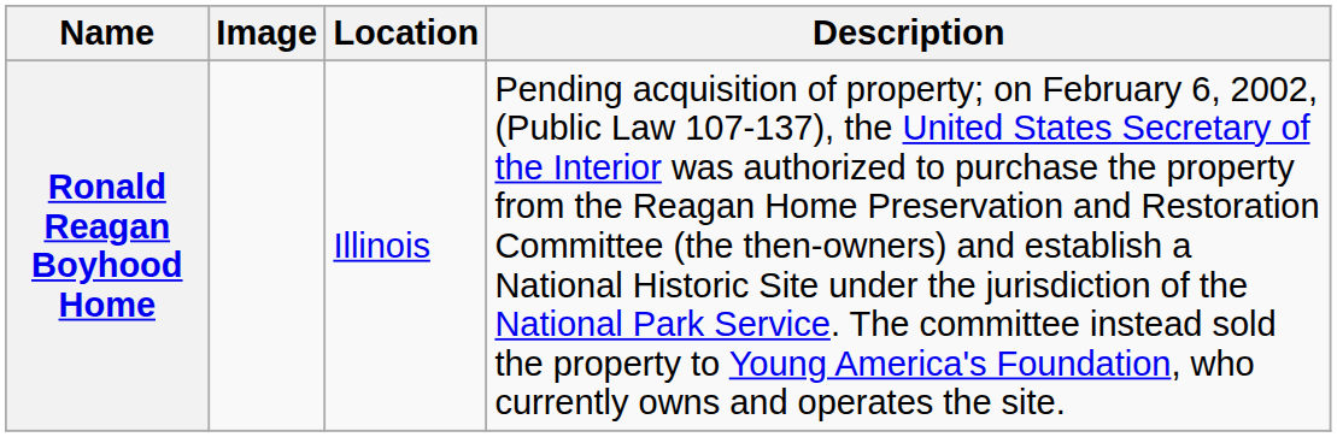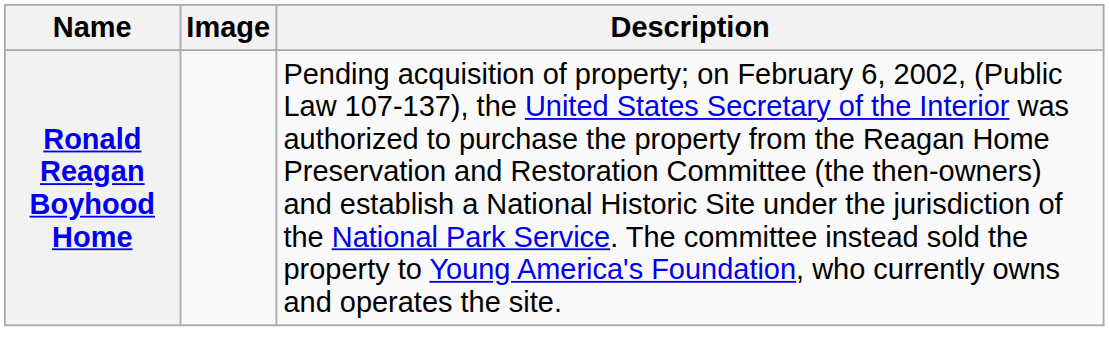- column: Location | Illinois
